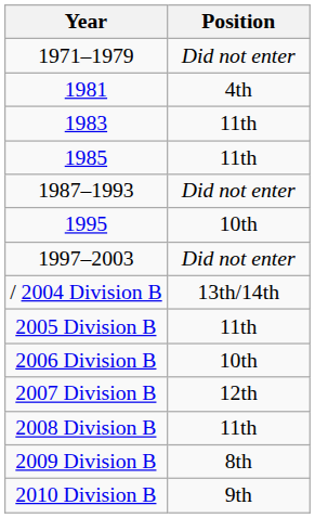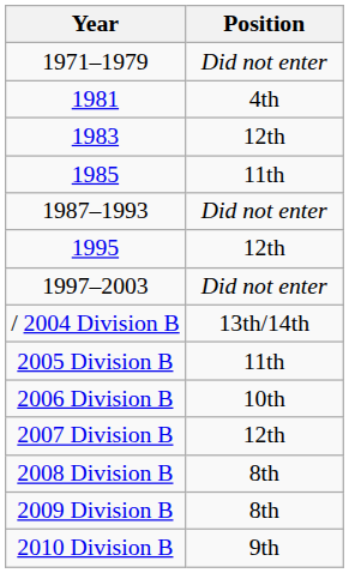1983 | Position: 11th -> 12th
1995 | Position: 10th -> 12th
2008 Division B | Position: 11th -> 8th
